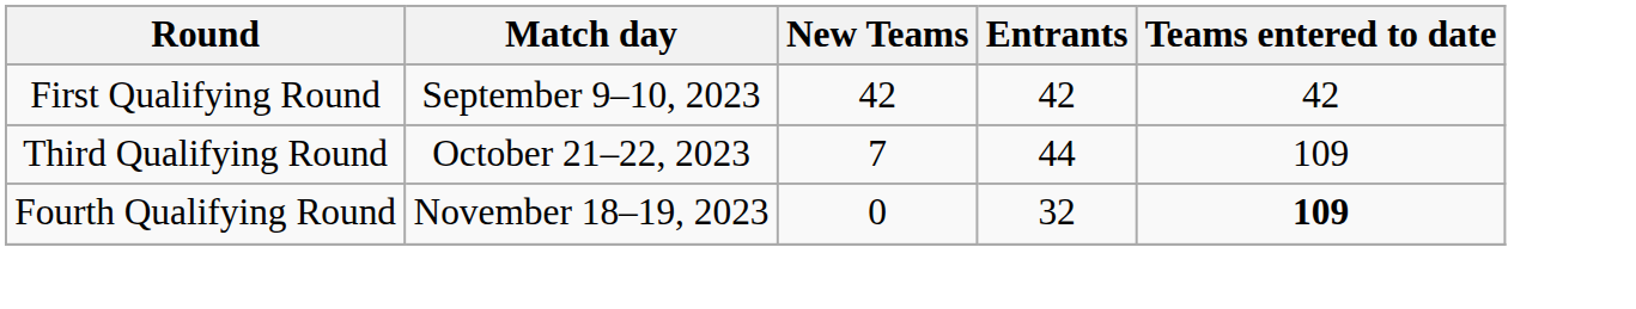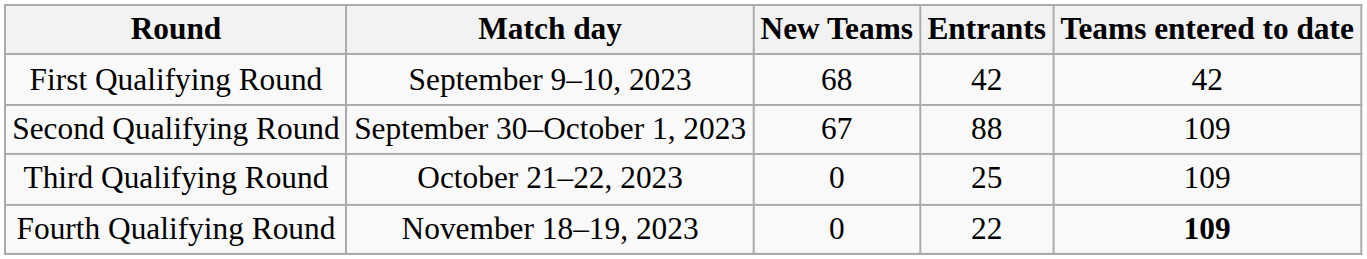First Qualifying Round | New Teams: 42 -> 68
+ row: Second Qualifying Round | September 30–October 1, 2023 | 67 | 88 | 109
Third Qualifying Round | New Teams: 7 -> 0
Third Qualifying Round | Entrants: 44 -> 25
Fourth Qualifying Round | Entrants: 32 -> 22
